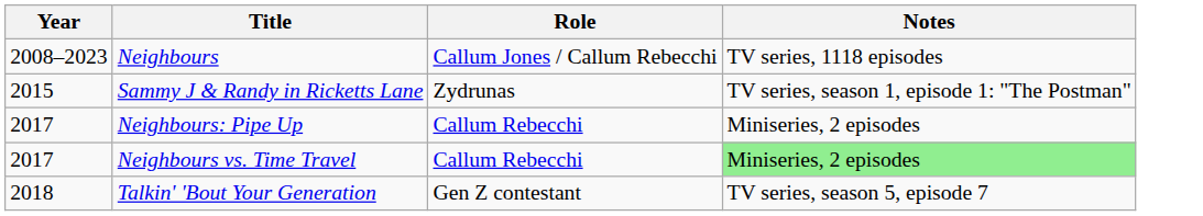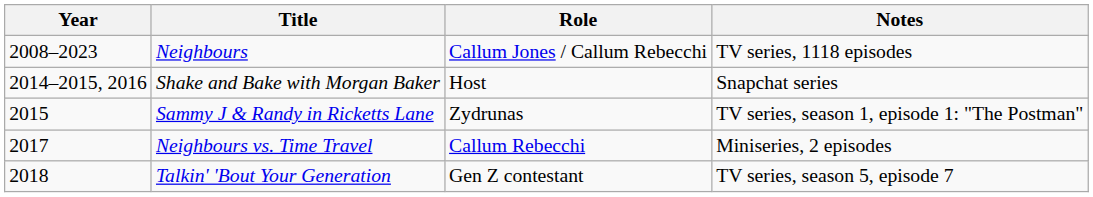+ row: 2014–2015, 2016 | Shake and Bake with Morgan Baker | Host | Snapchat series
- row: 2017 | Neighbours: Pipe Up | Callum Rebecchi | Miniseries, 2 episodes
Neighbours vs. Time Travel | Notes: lightgreen background -> no background
